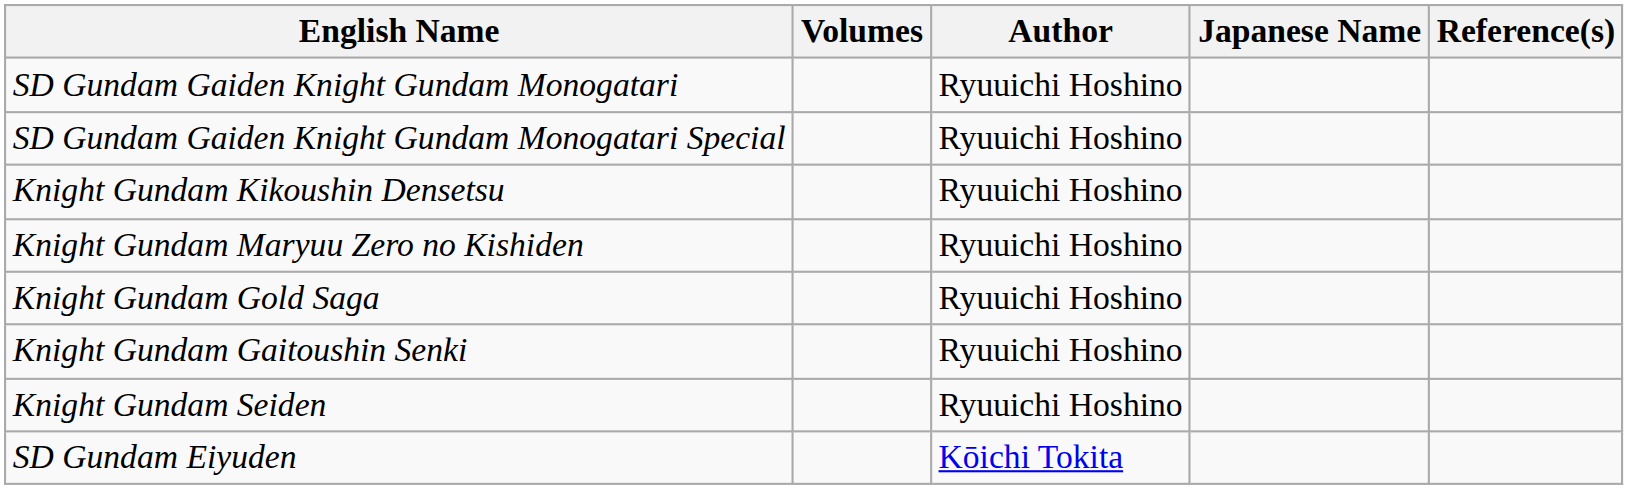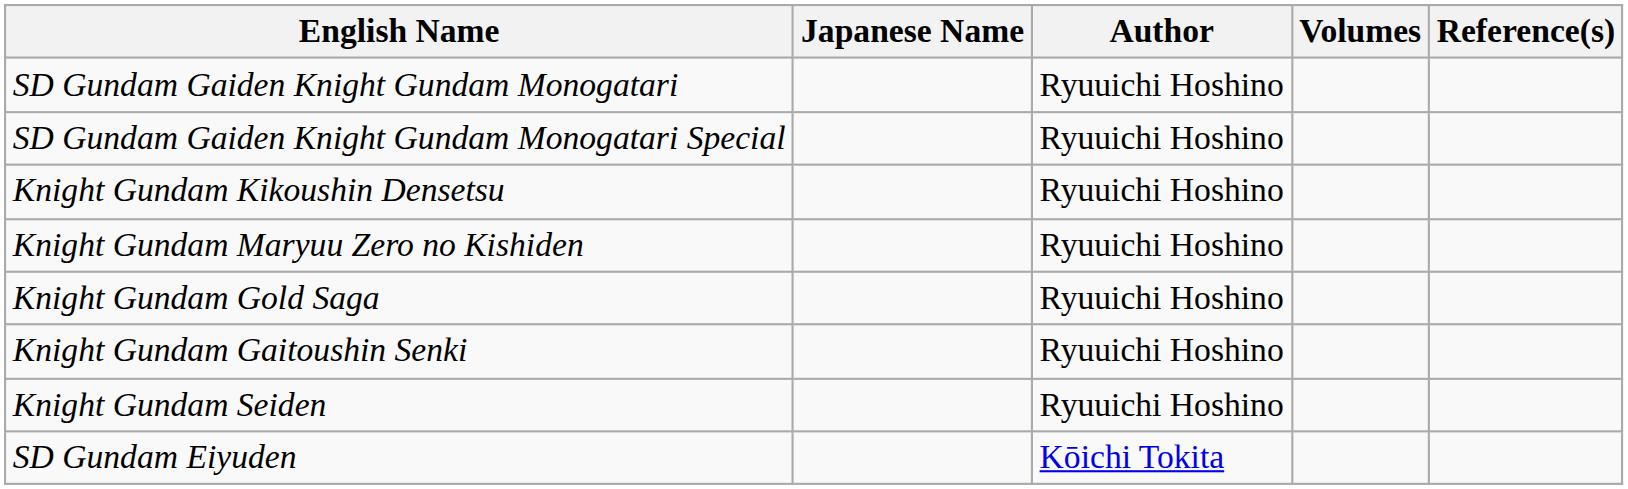columns swapped: Japanese Name <-> Volumes
